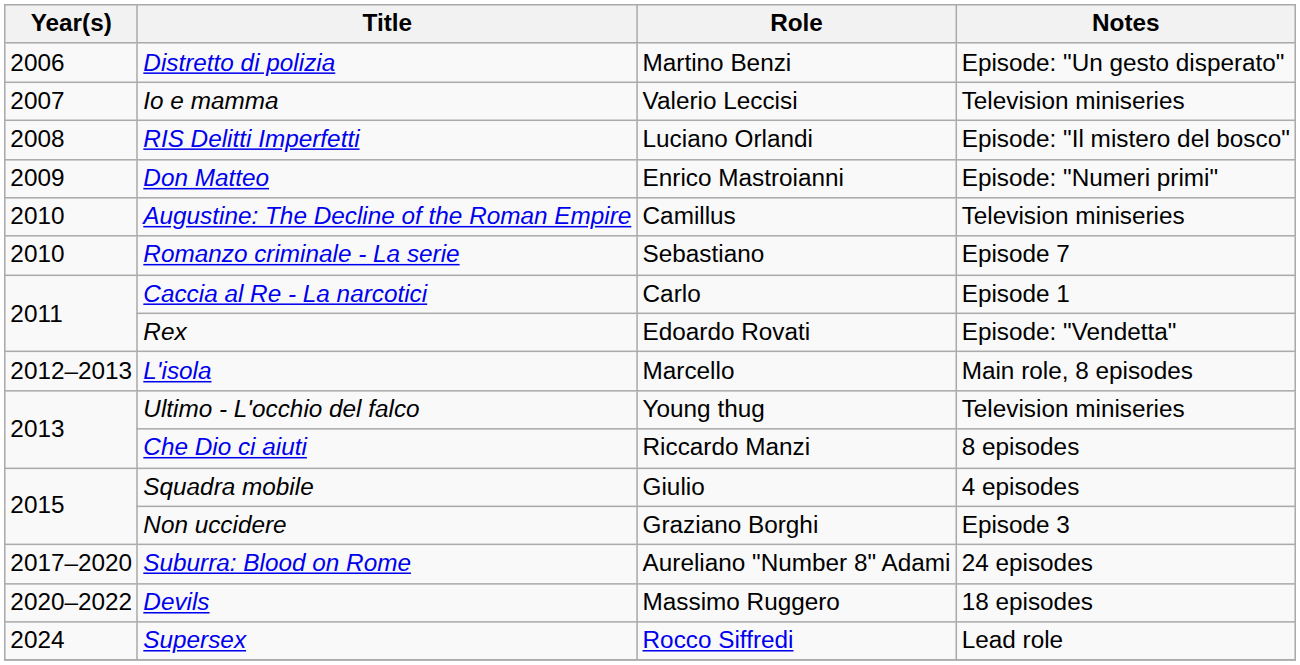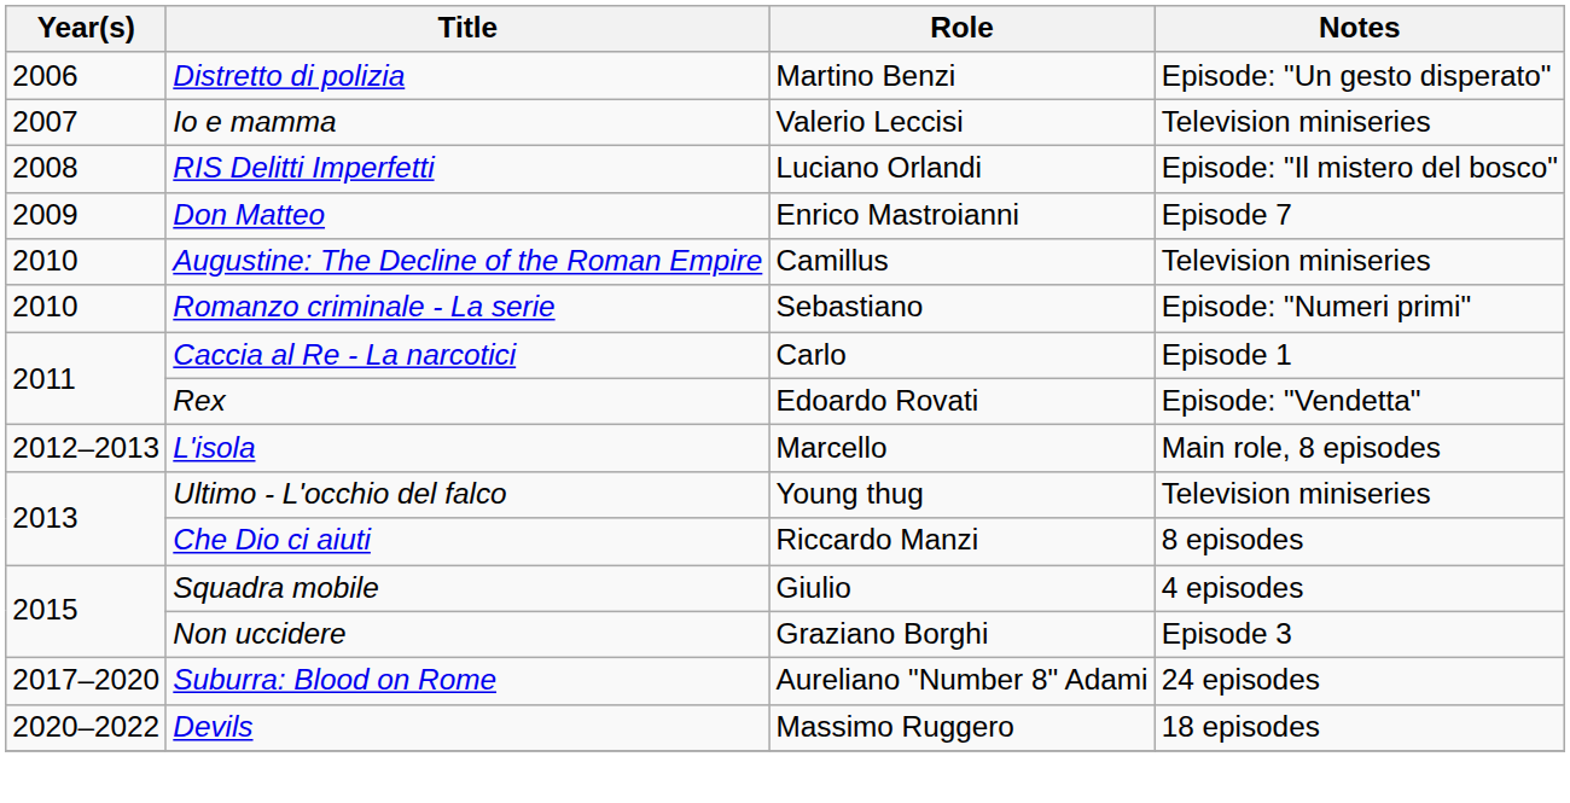Don Matteo | Notes: Episode: "Numeri primi" -> Episode 7
Romanzo criminale - La serie | Notes: Episode 7 -> Episode: "Numeri primi"
- row: 2024 | Supersex | Rocco Siffredi | Lead role
